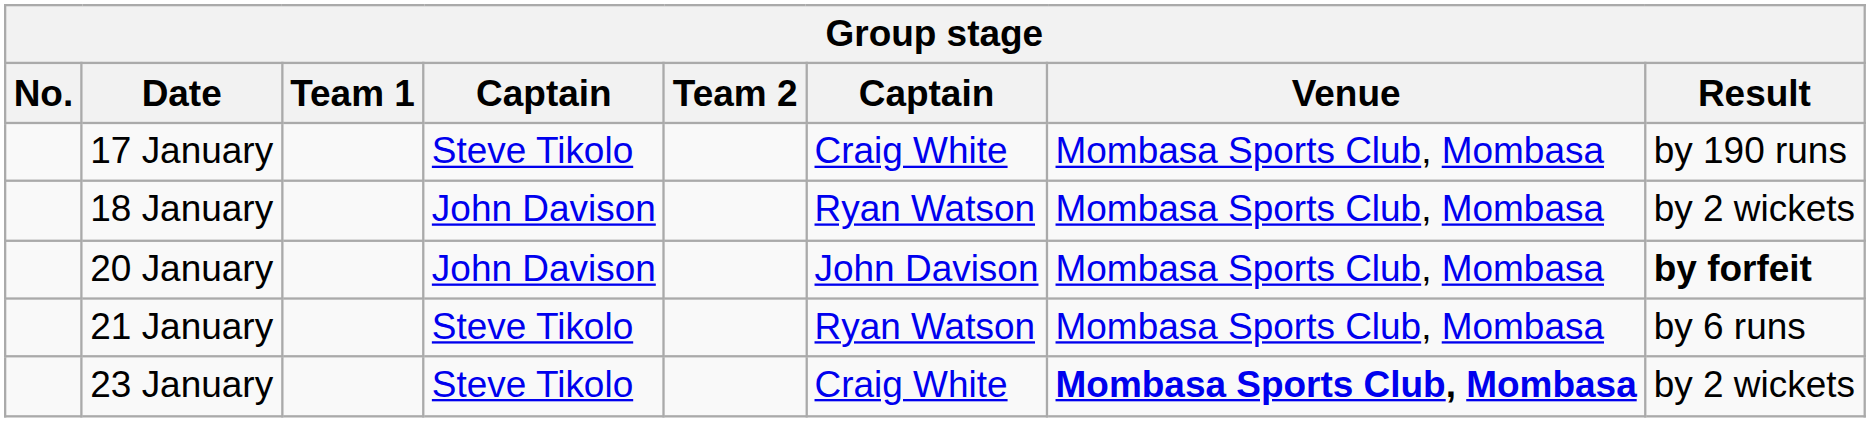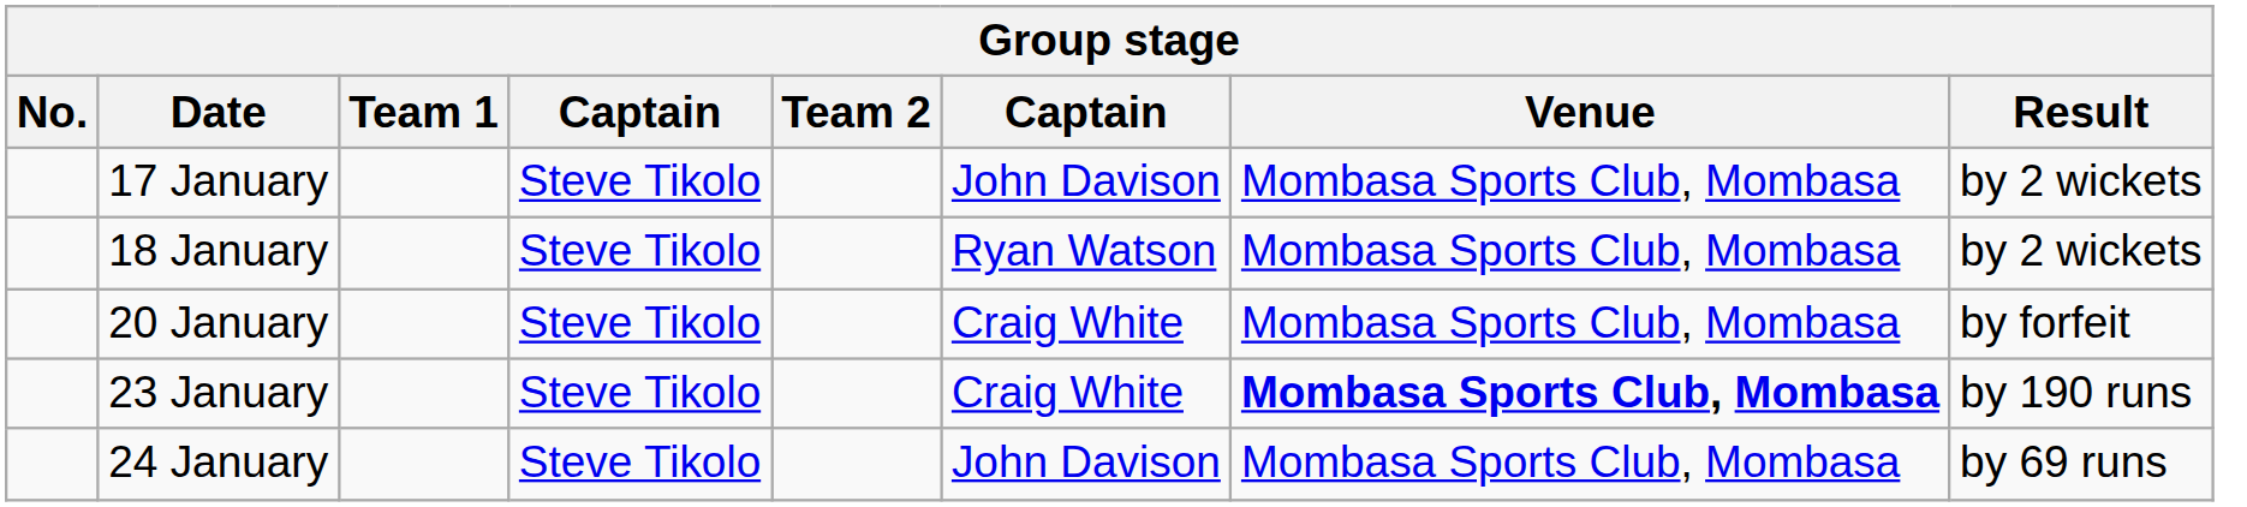17 January | column 6: Craig White -> John Davison
17 January | Result: by 190 runs -> by 2 wickets
18 January | column 4: John Davison -> Steve Tikolo
20 January | column 4: John Davison -> Steve Tikolo
20 January | column 6: John Davison -> Craig White
20 January | Result: bold -> normal
- row: 21 January | Steve Tikolo | Ryan Watson | Mombasa Sports Club, Mombasa | by 6 runs
23 January | Result: by 2 wickets -> by 190 runs
+ row: 24 January | Steve Tikolo | John Davison | Mombasa Sports Club, Mombasa | by 69 runs
